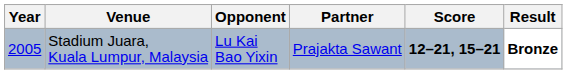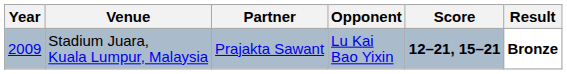columns swapped: Partner <-> Opponent
Stadium Juara, Kuala Lumpur, Malaysia | Year: 2005 -> 2009
